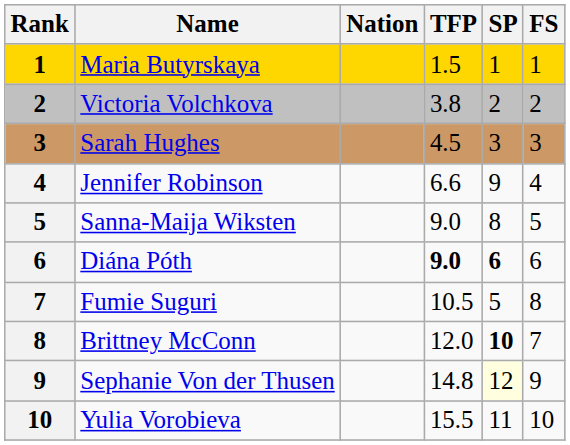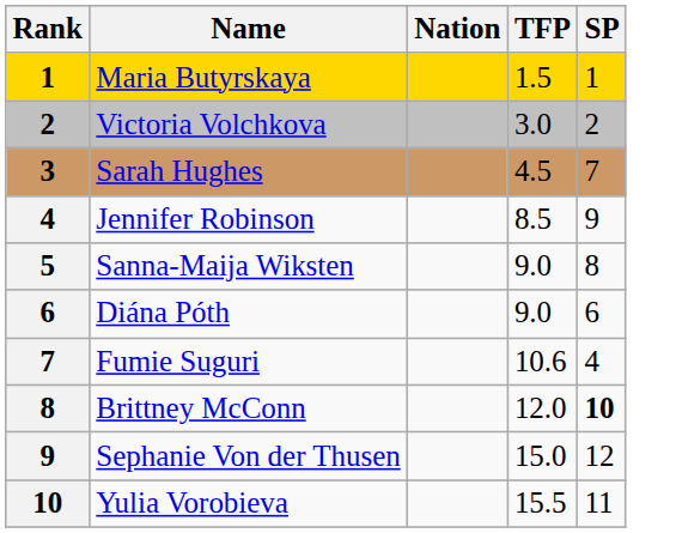- column: FS | 1 | 2 | 3 | 4 | 5 | 6 | 8 | 7 | 9 | 10
Victoria Volchkova | TFP: 3.8 -> 3.0
Sarah Hughes | SP: 3 -> 7
Jennifer Robinson | TFP: 6.6 -> 8.5
Diána Póth | TFP: bold -> normal
Diána Póth | SP: bold -> normal
Fumie Suguri | TFP: 10.5 -> 10.6
Fumie Suguri | SP: 5 -> 4
Sephanie Von der Thusen | TFP: 14.8 -> 15.0
Sephanie Von der Thusen | SP: lightyellow background -> no background
